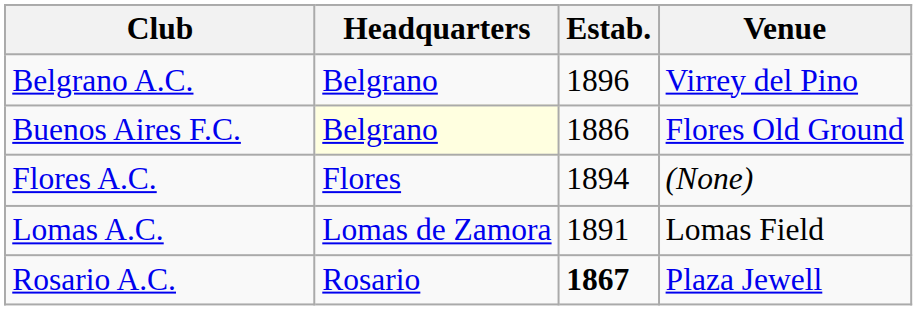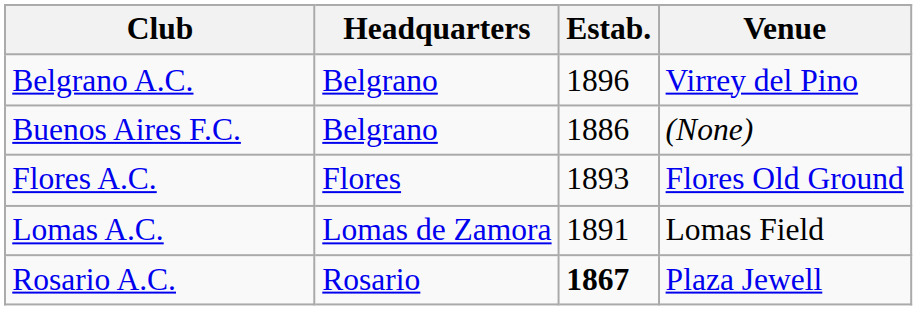Buenos Aires F.C. | Headquarters: lightyellow background -> no background
Buenos Aires F.C. | Venue: Flores Old Ground -> (None)
Flores A.C. | Estab.: 1894 -> 1893
Flores A.C. | Venue: (None) -> Flores Old Ground
